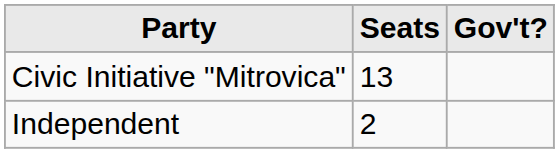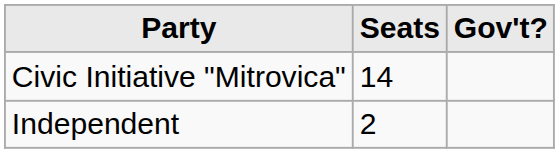Civic Initiative "Mitrovica" | Seats: 13 -> 14
